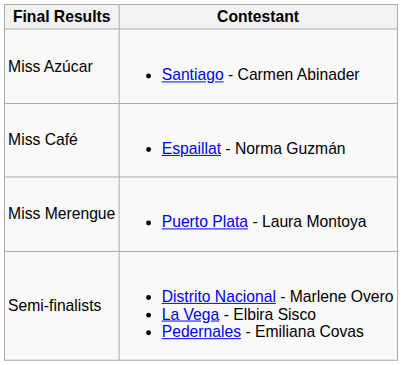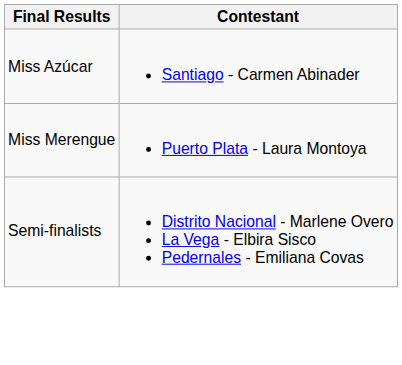- row: Miss Café | Espaillat - Norma Guzmán
